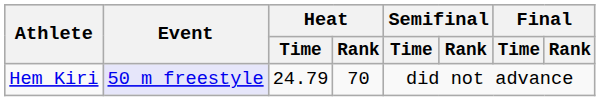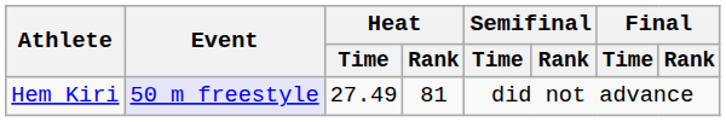Hem Kiri | Heat / Time: 24.79 -> 27.49
Hem Kiri | Heat / Rank: 70 -> 81
